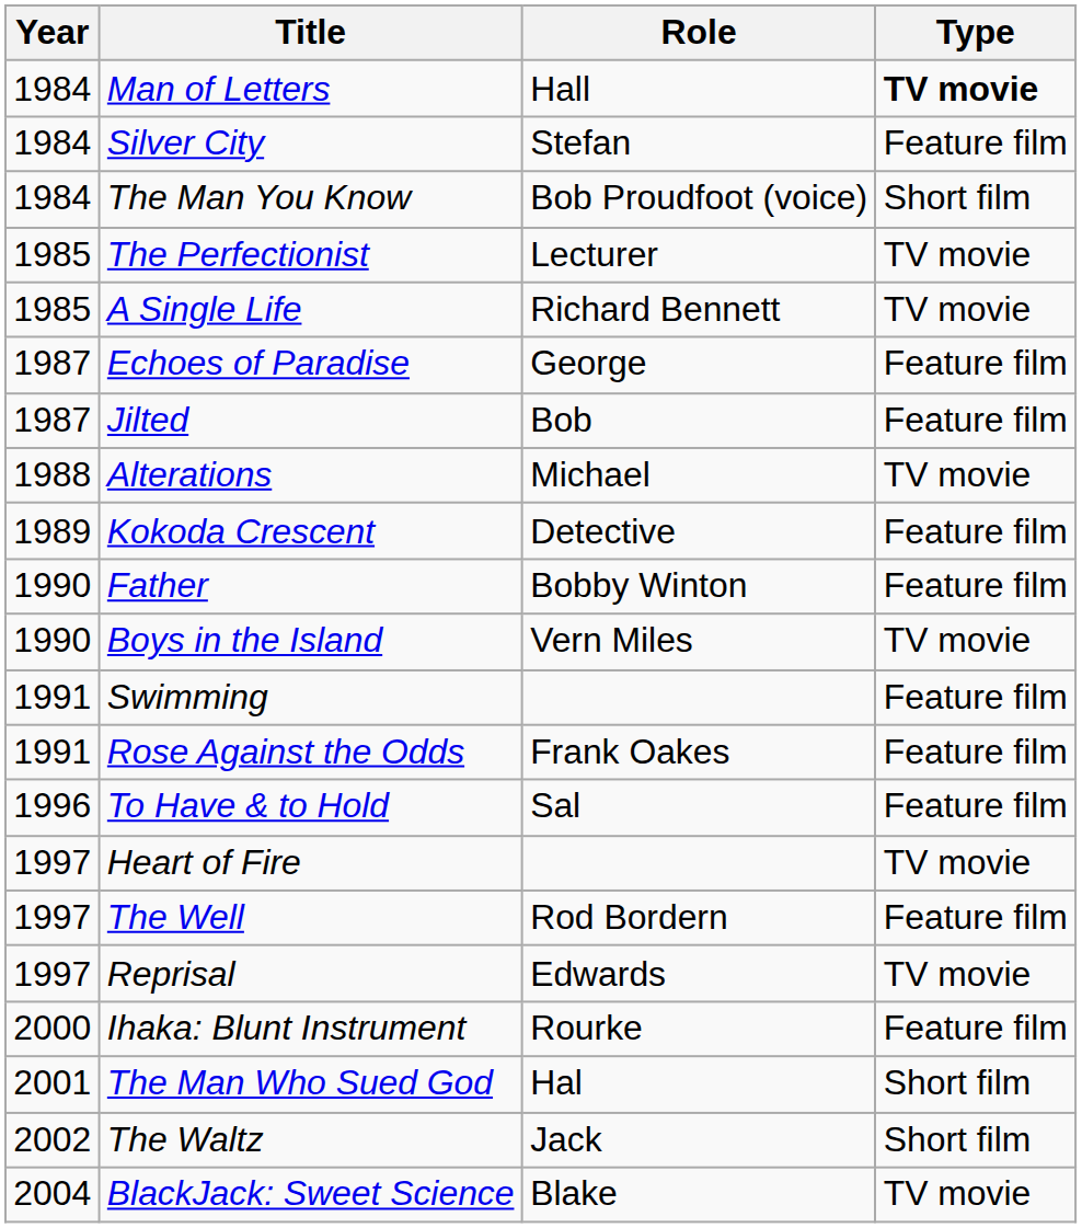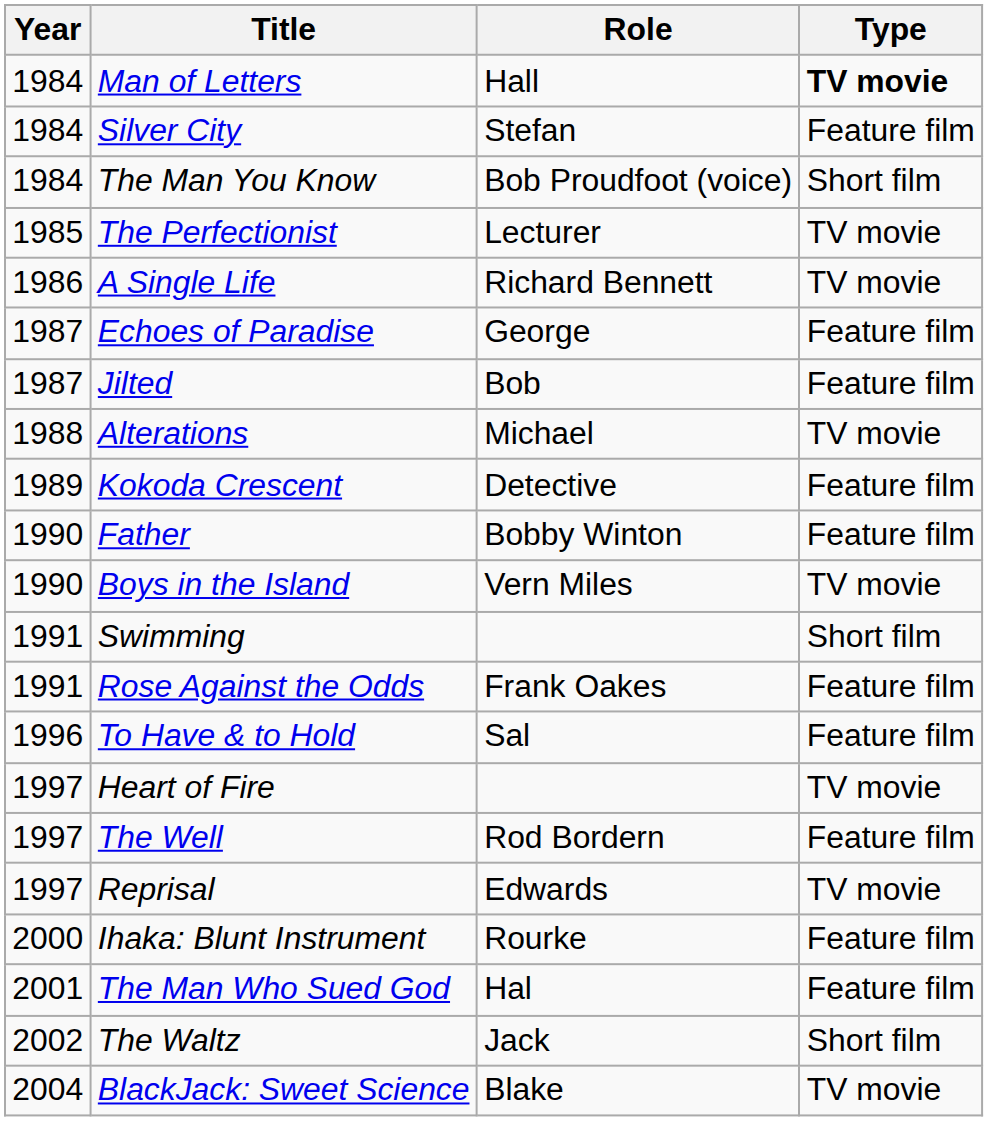A Single Life | Year: 1985 -> 1986
Swimming | Type: Feature film -> Short film
The Man Who Sued God | Type: Short film -> Feature film
